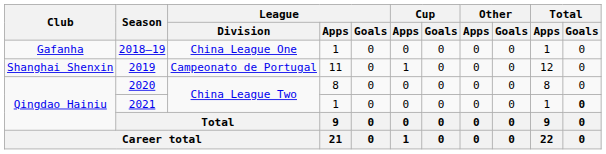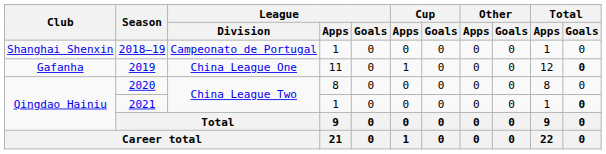2018–19 | Club: Gafanha -> Shanghai Shenxin
2018–19 | League / Division: China League One -> Campeonato de Portugal
2019 | Club: Shanghai Shenxin -> Gafanha
2019 | League / Division: Campeonato de Portugal -> China League One
2019 | Total / Goals: normal -> bold
